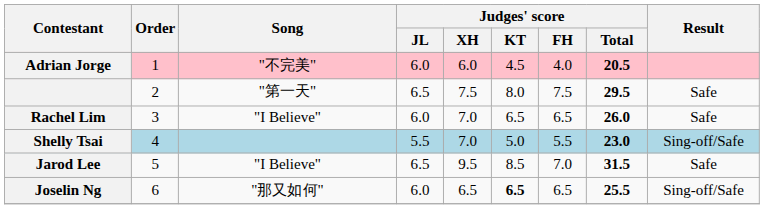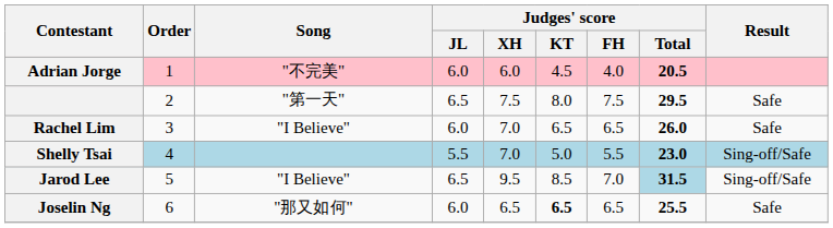Jarod Lee | Judges' score / Total: no background -> lightblue background
Jarod Lee | Result: Safe -> Sing-off/Safe
Joselin Ng | Result: Sing-off/Safe -> Safe
